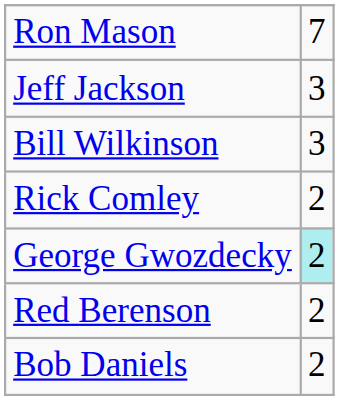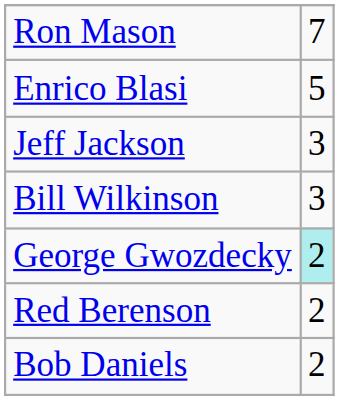+ row: Enrico Blasi | 5
- row: Rick Comley | 2
